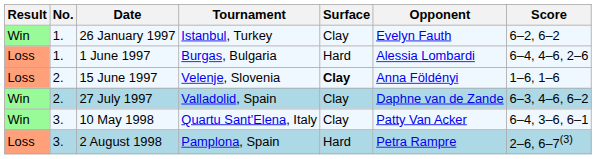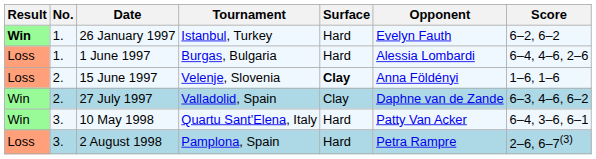26 January 1997 | Result: normal -> bold
26 January 1997 | Surface: Clay -> Hard
10 May 1998 | Surface: Clay -> Hard
